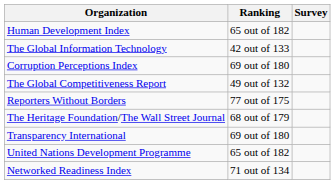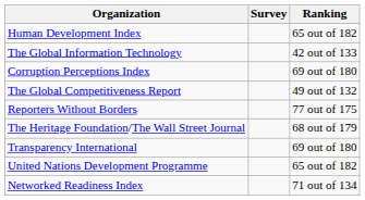columns swapped: Survey <-> Ranking
